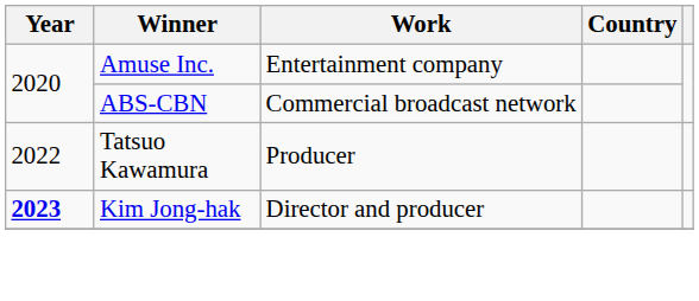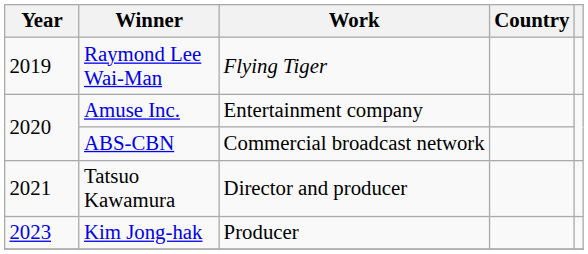+ row: 2019 | Raymond Lee Wai-Man | Flying Tiger
Tatsuo Kawamura | Year: 2022 -> 2021
Tatsuo Kawamura | Work: Producer -> Director and producer
Kim Jong-hak | Year: bold -> normal
Kim Jong-hak | Work: Director and producer -> Producer
